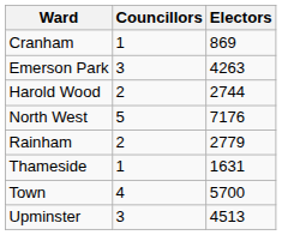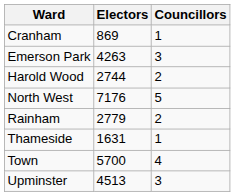columns swapped: Electors <-> Councillors
